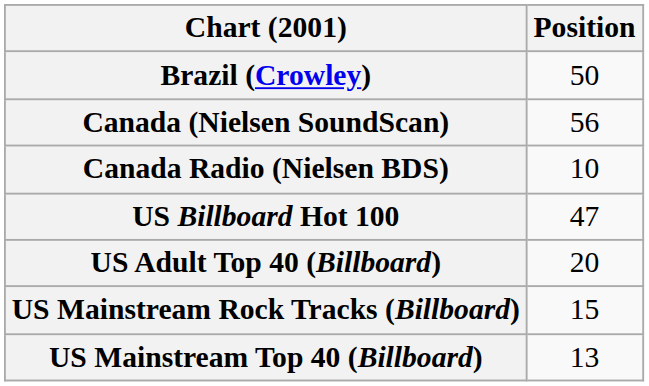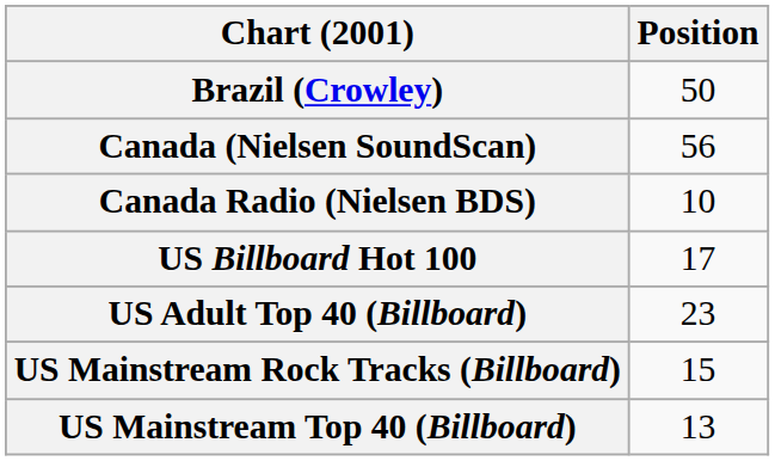US Billboard Hot 100 | Position: 47 -> 17
US Adult Top 40 (Billboard) | Position: 20 -> 23
